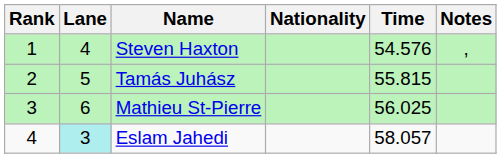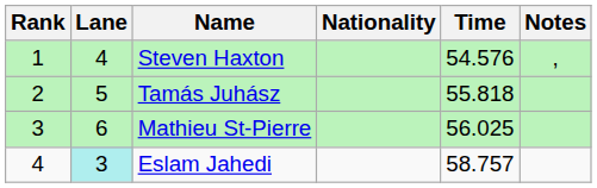Tamás Juhász | Time: 55.815 -> 55.818
Eslam Jahedi | Time: 58.057 -> 58.757
